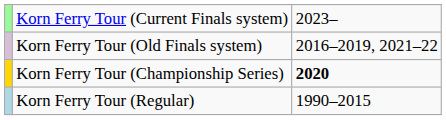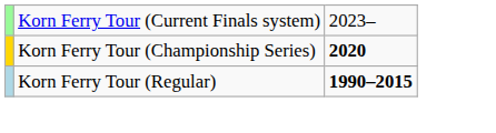- row: Korn Ferry Tour (Old Finals system) | 2016–2019, 2021–22
Korn Ferry Tour (Regular) | column 3: normal -> bold
